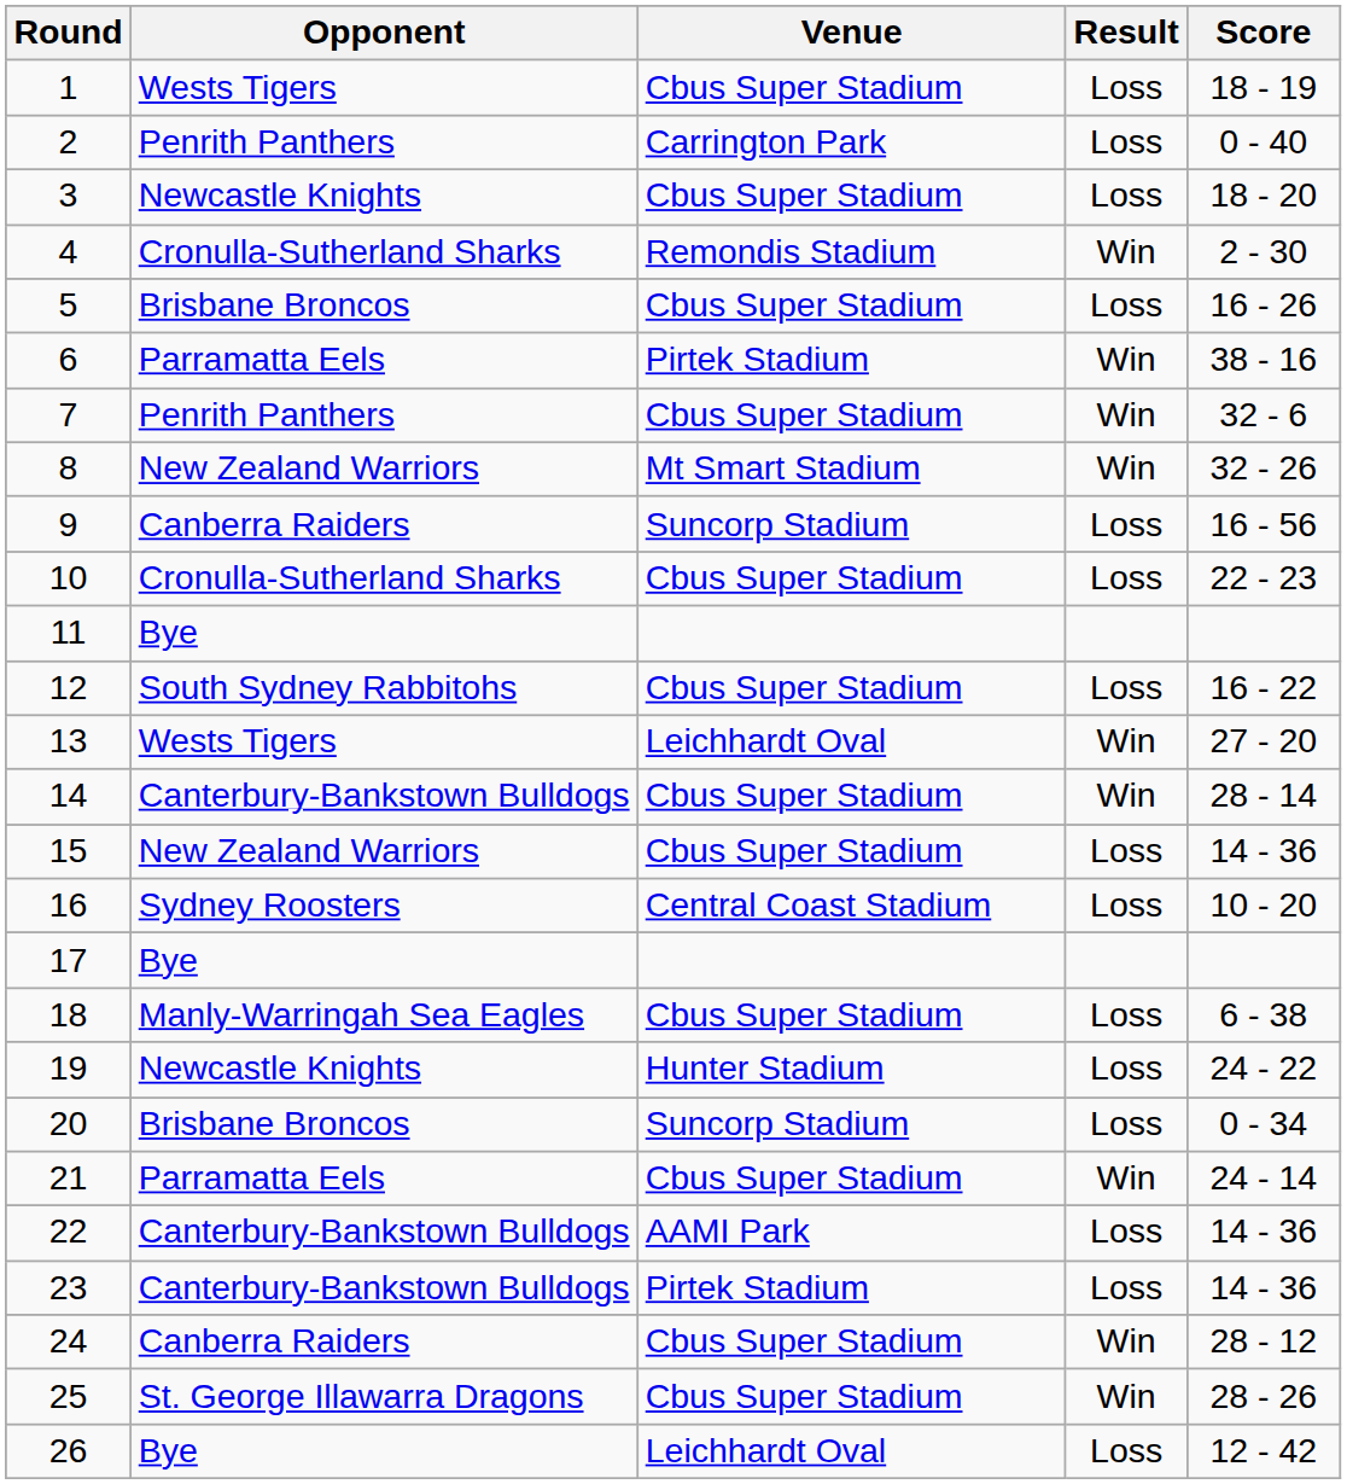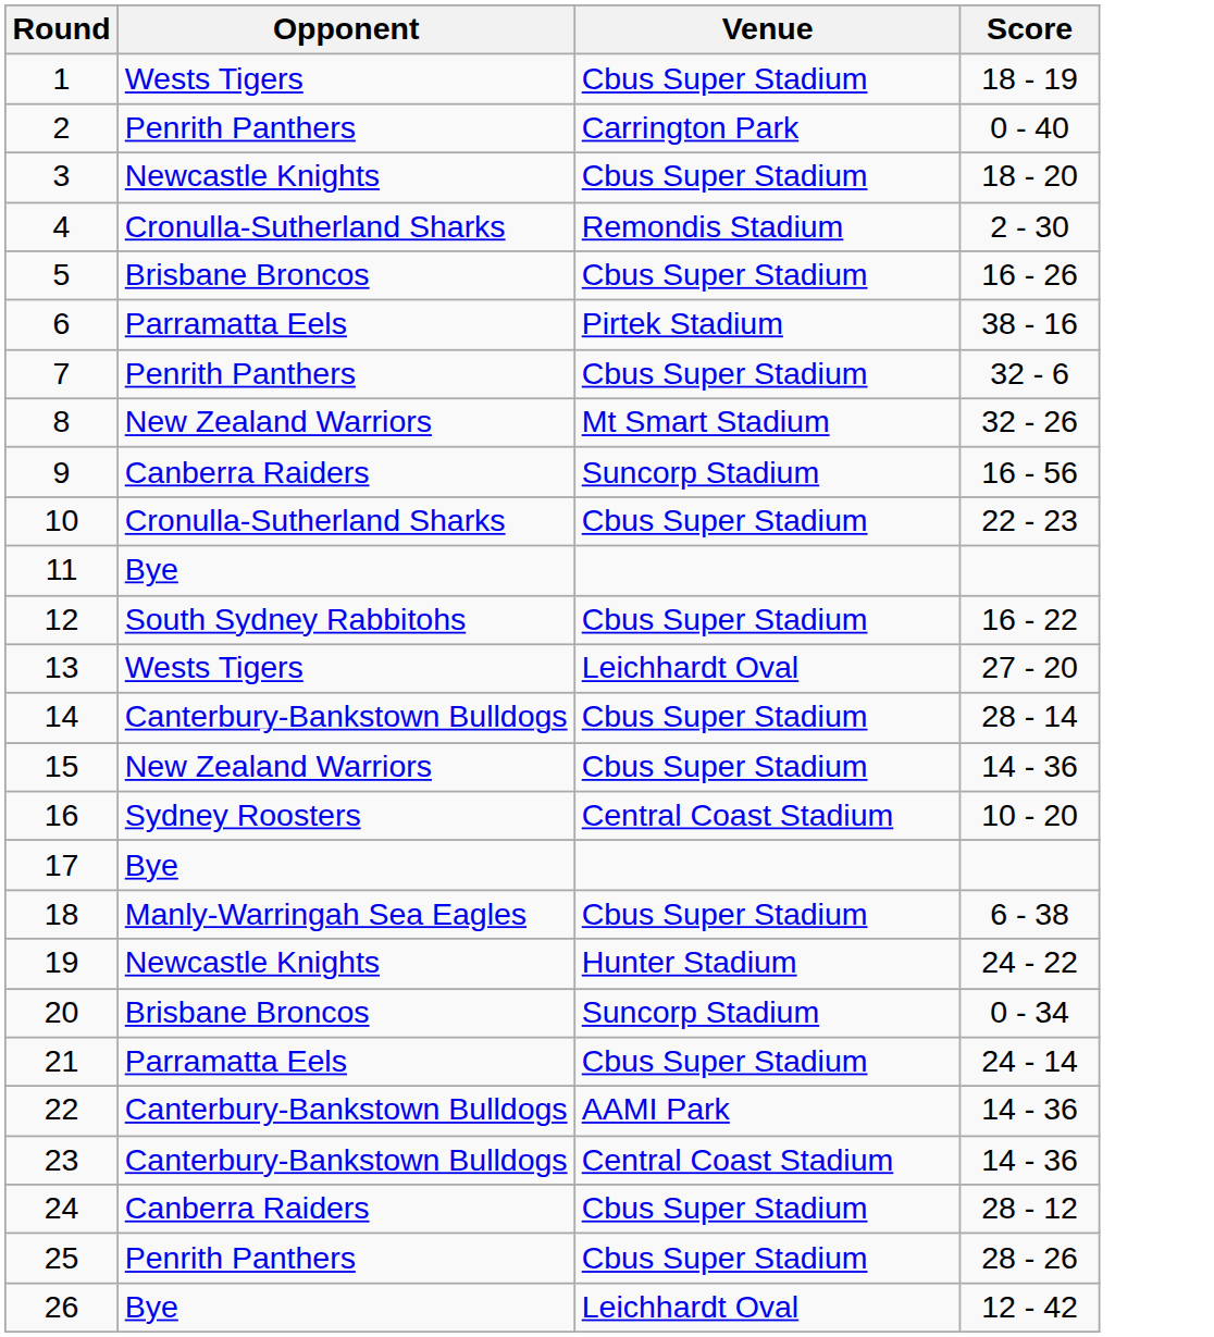- column: Result | Loss | Loss | Loss | Win | Loss | Win | Win | Win | Loss | Loss | Loss | Win | Win | Loss | Loss | Loss | Loss | Loss | Win | Loss | Loss | Win | Win | Loss
23 | Venue: Pirtek Stadium -> Central Coast Stadium
25 | Opponent: St. George Illawarra Dragons -> Penrith Panthers
